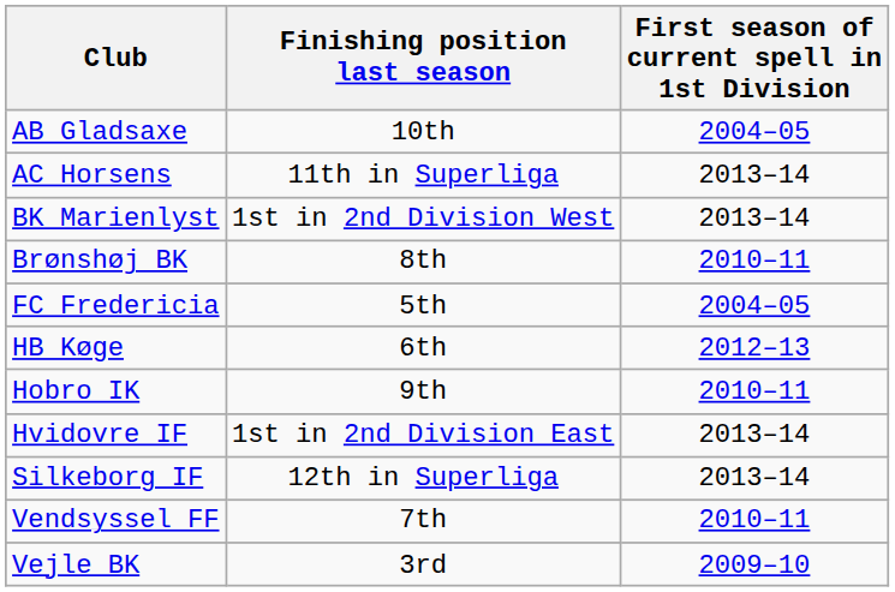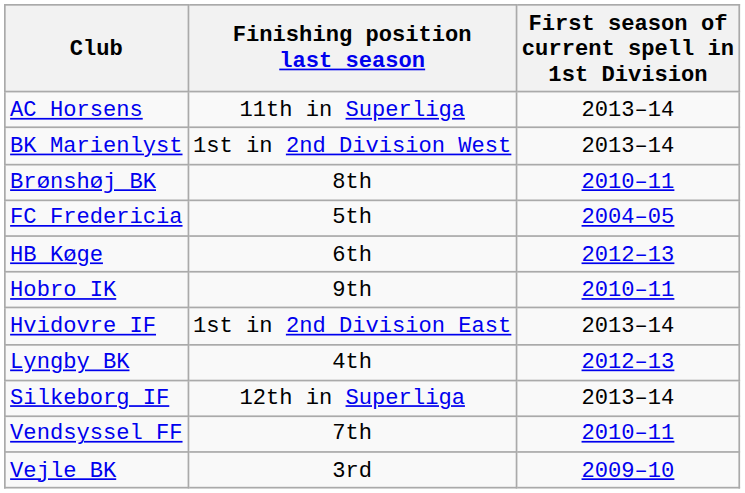- row: AB Gladsaxe | 10th | 2004–05
+ row: Lyngby BK | 4th | 2012–13
